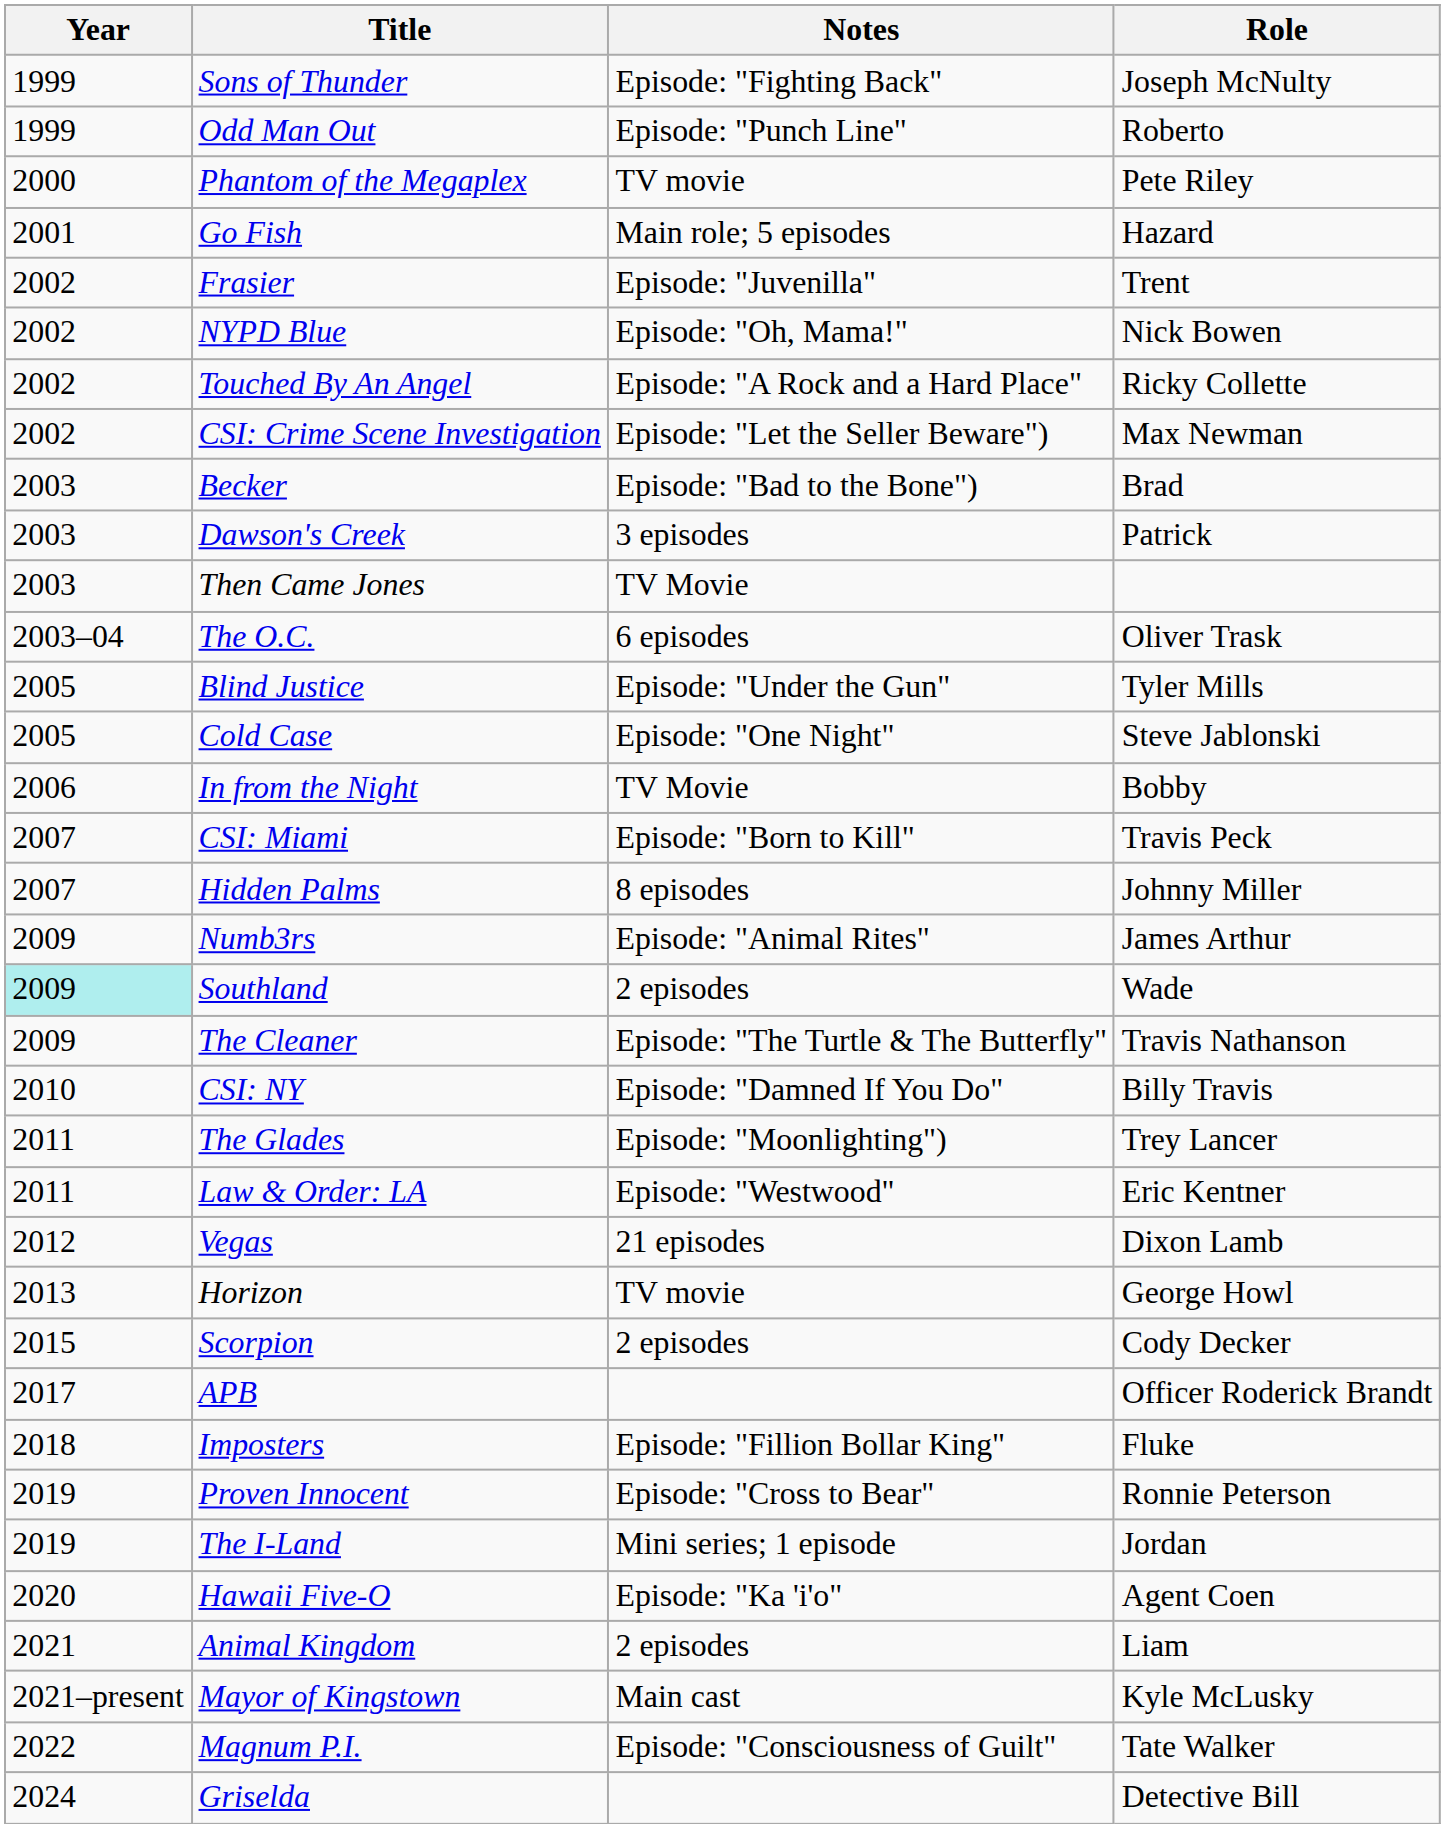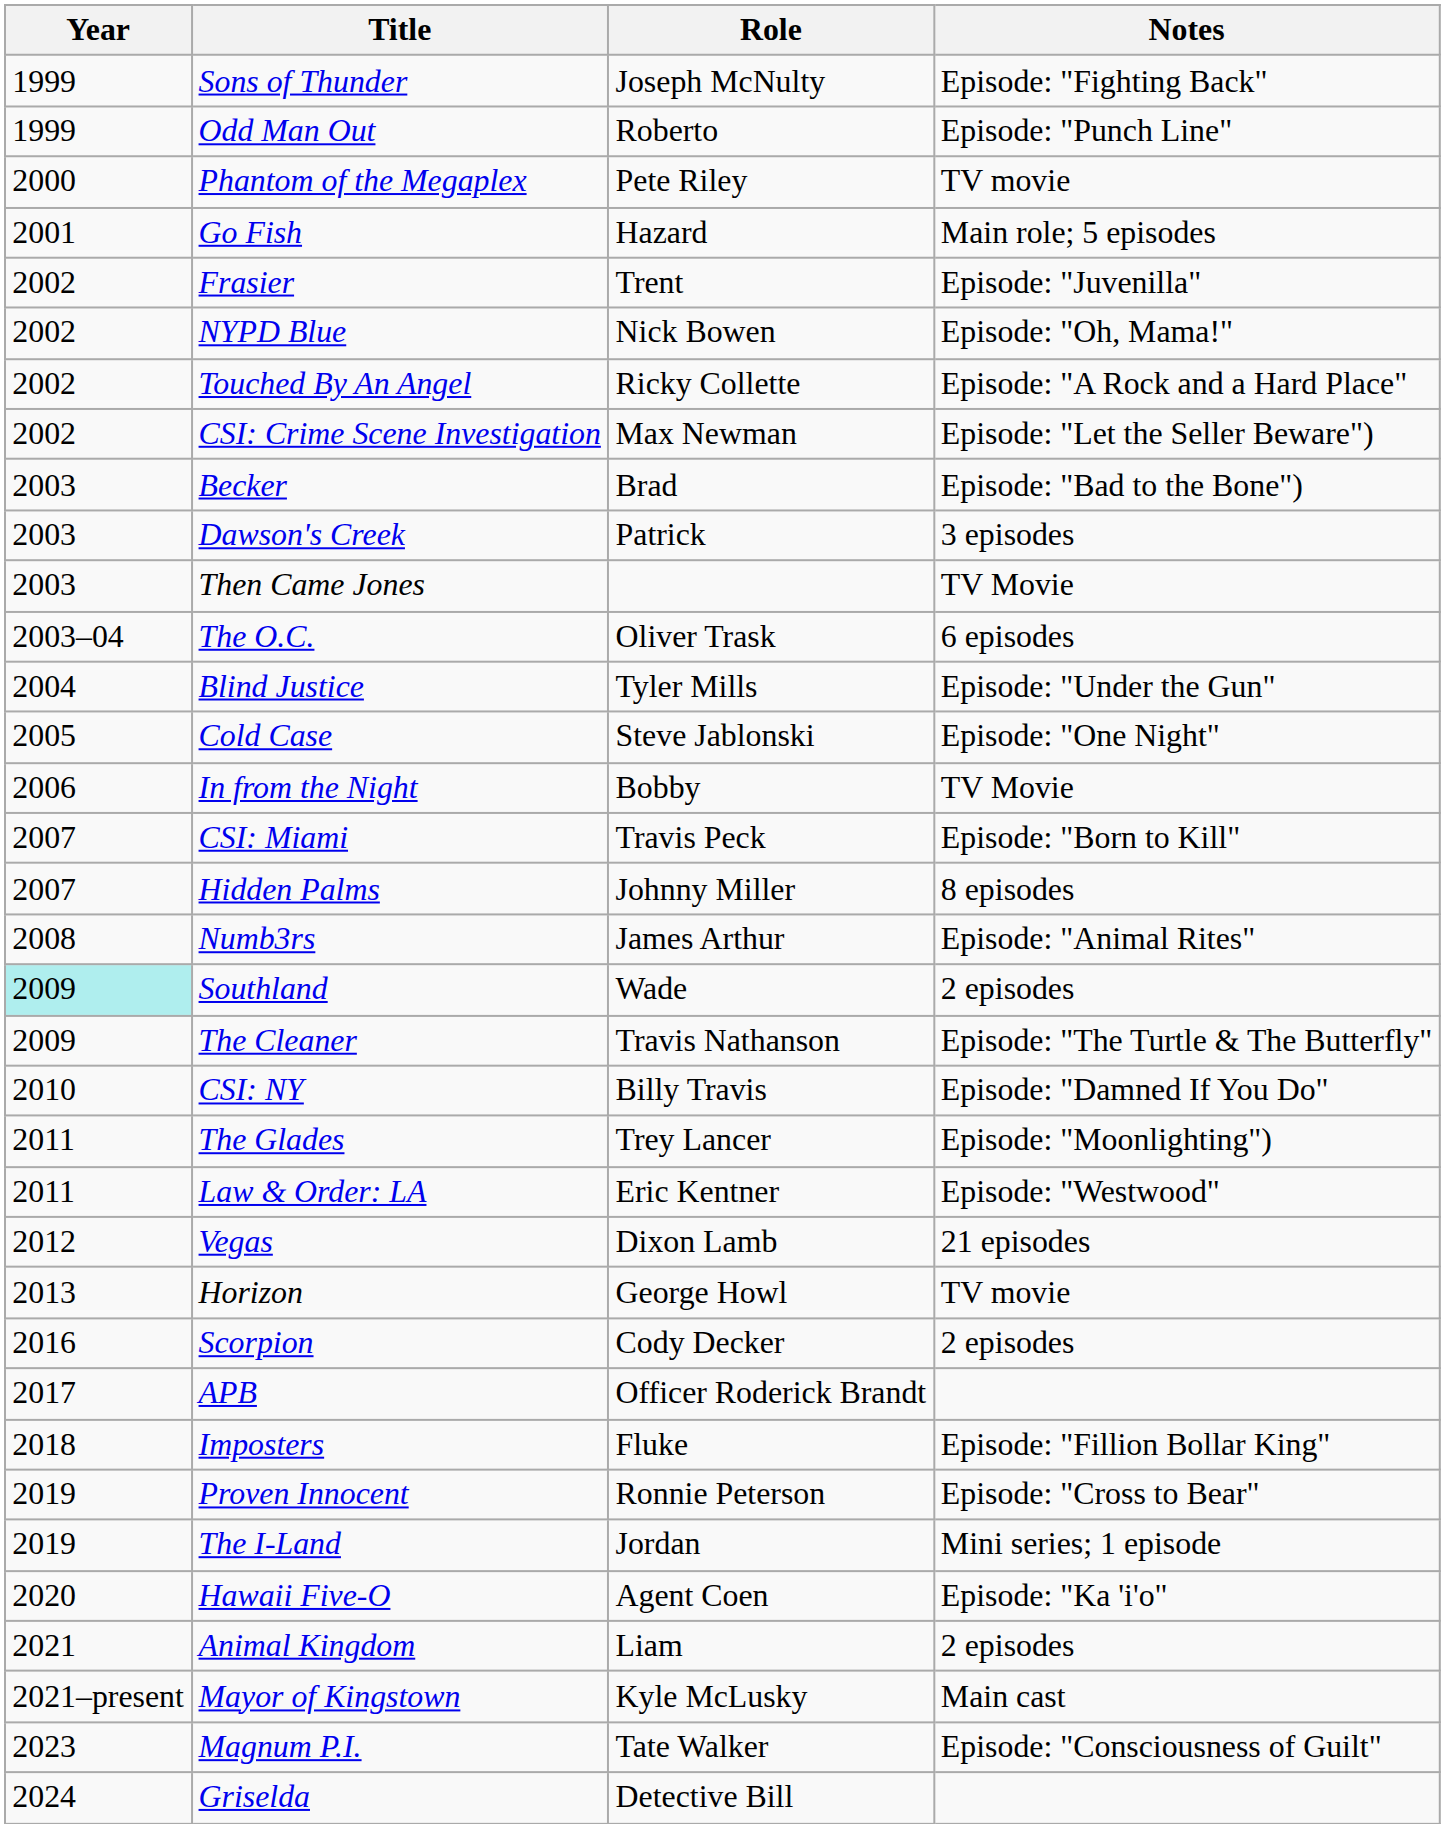columns swapped: Role <-> Notes
Blind Justice | Year: 2005 -> 2004
Numb3rs | Year: 2009 -> 2008
Scorpion | Year: 2015 -> 2016
Magnum P.I. | Year: 2022 -> 2023
